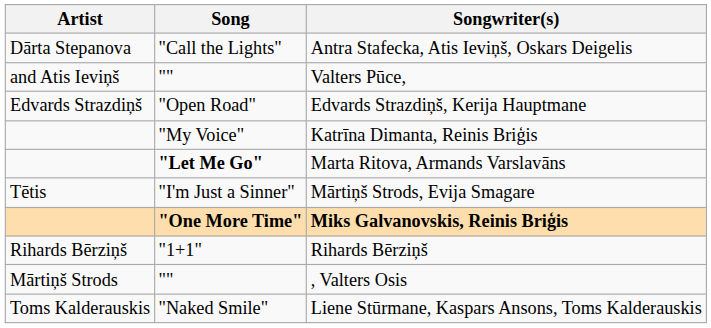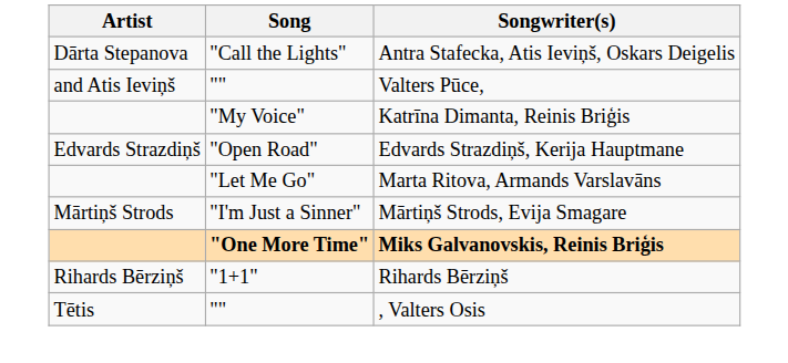rows swapped: Edvards Strazdiņš, Kerija Hauptmane <-> Katrīna Dimanta, Reinis Briģis
Marta Ritova, Armands Varslavāns | Song: bold -> normal
Mārtiņš Strods, Evija Smagare | Artist: Tētis -> Mārtiņš Strods
, Valters Osis | Artist: Mārtiņš Strods -> Tētis
- row: Toms Kalderauskis | "Naked Smile" | Liene Stūrmane, Kaspars Ansons, Toms Kalderauskis
